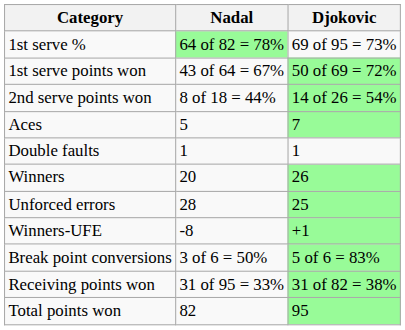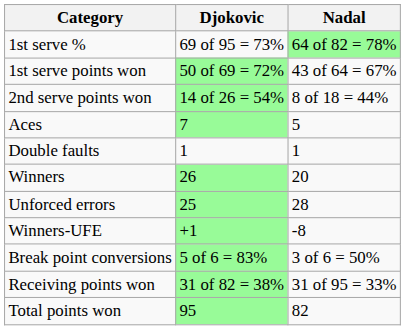columns swapped: Djokovic <-> Nadal
